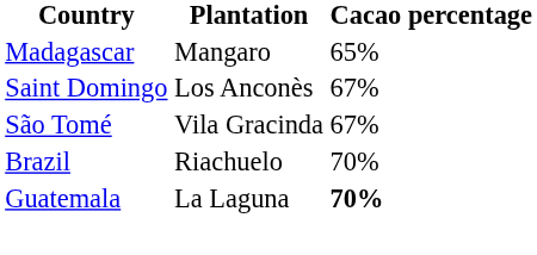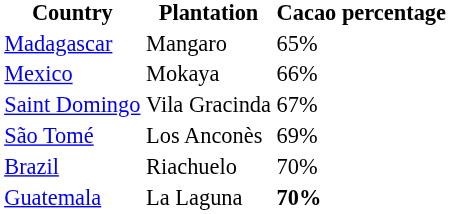+ row: Mexico | Mokaya | 66%
Saint Domingo | Plantation: Los Anconès -> Vila Gracinda
São Tomé | Plantation: Vila Gracinda -> Los Anconès
São Tomé | Cacao percentage: 67% -> 69%
